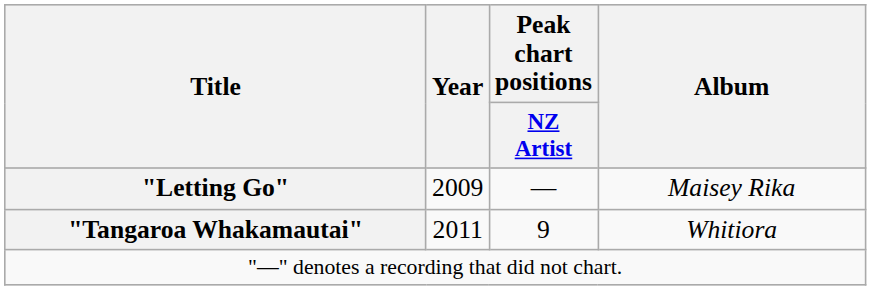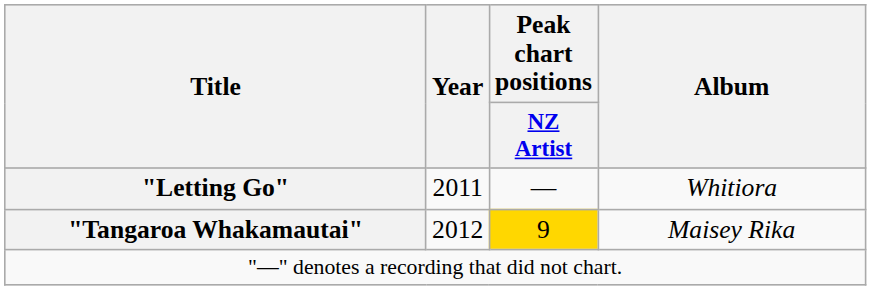"Letting Go" | Year: 2009 -> 2011
"Letting Go" | Album: Maisey Rika -> Whitiora
"Tangaroa Whakamautai" | Year: 2011 -> 2012
"Tangaroa Whakamautai" | Peak chart positions / NZ Artist: no background -> gold background
"Tangaroa Whakamautai" | Album: Whitiora -> Maisey Rika
